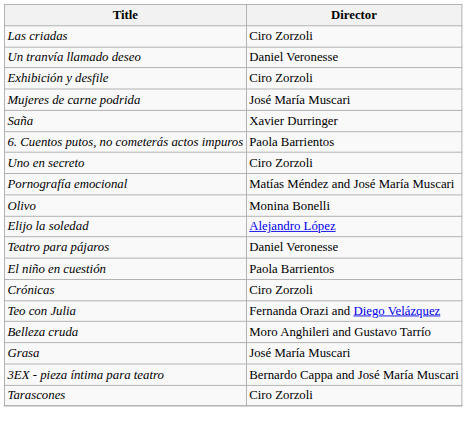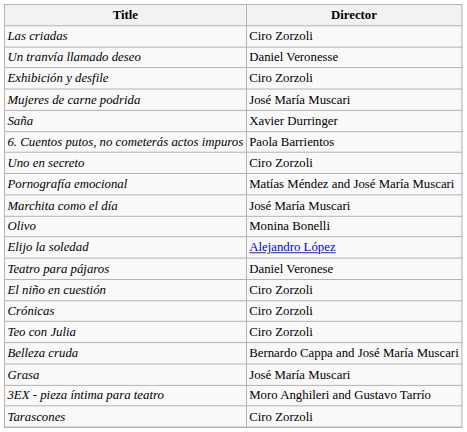+ row: Marchita como el día | José María Muscari
Teatro para pájaros | Director: Daniel Veronesse -> Daniel Veronese
El niño en cuestión | Director: Paola Barrientos -> Ciro Zorzoli
Teo con Julia | Director: Fernanda Orazi and Diego Velázquez -> Ciro Zorzoli
Belleza cruda | Director: Moro Anghileri and Gustavo Tarrío -> Bernardo Cappa and José María Muscari
3EX - pieza íntima para teatro | Director: Bernardo Cappa and José María Muscari -> Moro Anghileri and Gustavo Tarrío
